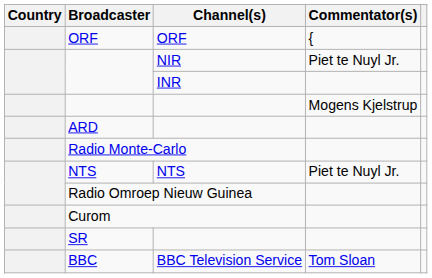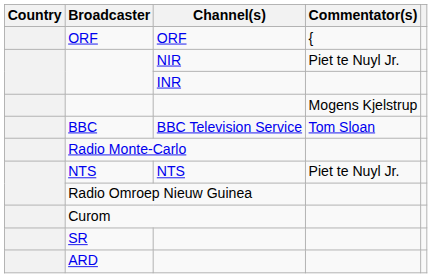rows swapped: ARD <-> BBC
